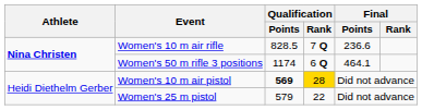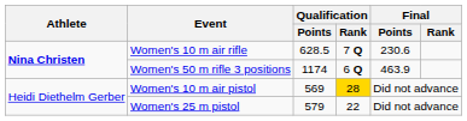Women's 10 m air rifle | Qualification / Points: 828.5 -> 628.5
Women's 10 m air rifle | Final / Points: 236.6 -> 230.6
Women's 50 m rifle 3 positions | Final / Points: 464.1 -> 463.9
Women's 10 m air pistol | Qualification / Points: bold -> normal
